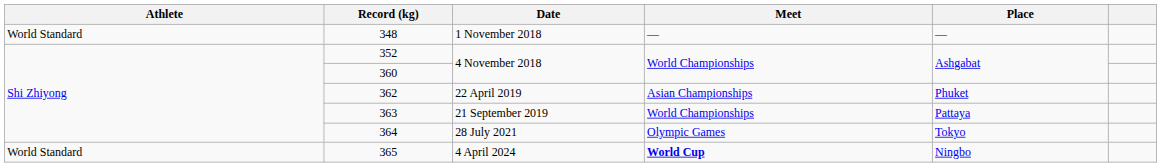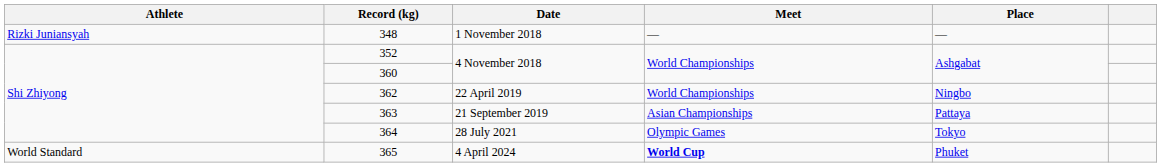348 | Athlete: World Standard -> Rizki Juniansyah
362 | Meet: Asian Championships -> World Championships
362 | Place: Phuket -> Ningbo
363 | Meet: World Championships -> Asian Championships
365 | Place: Ningbo -> Phuket
